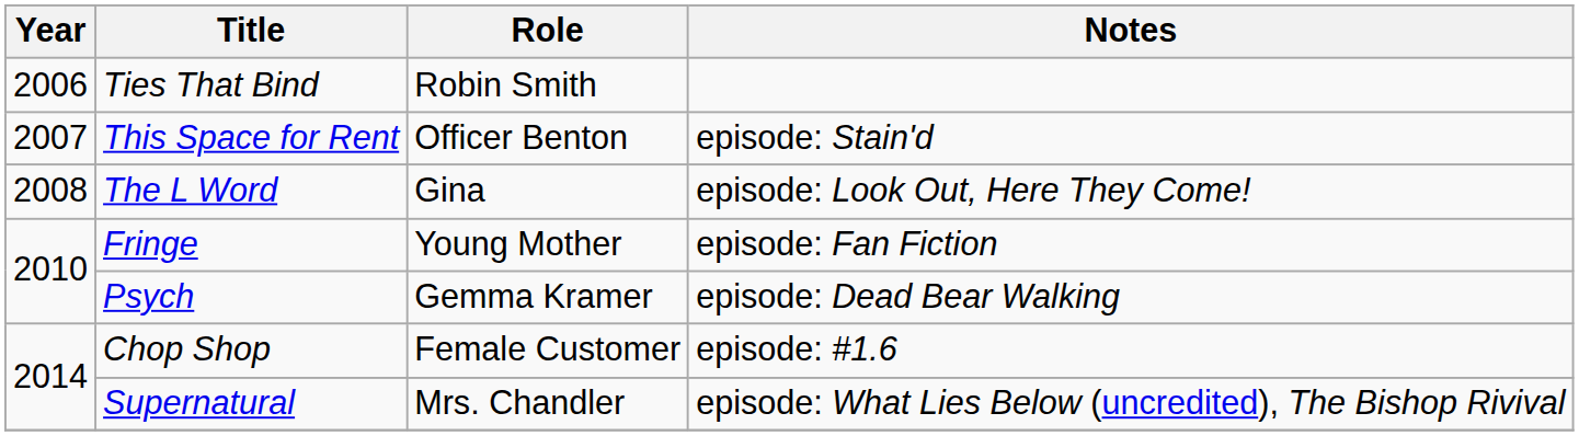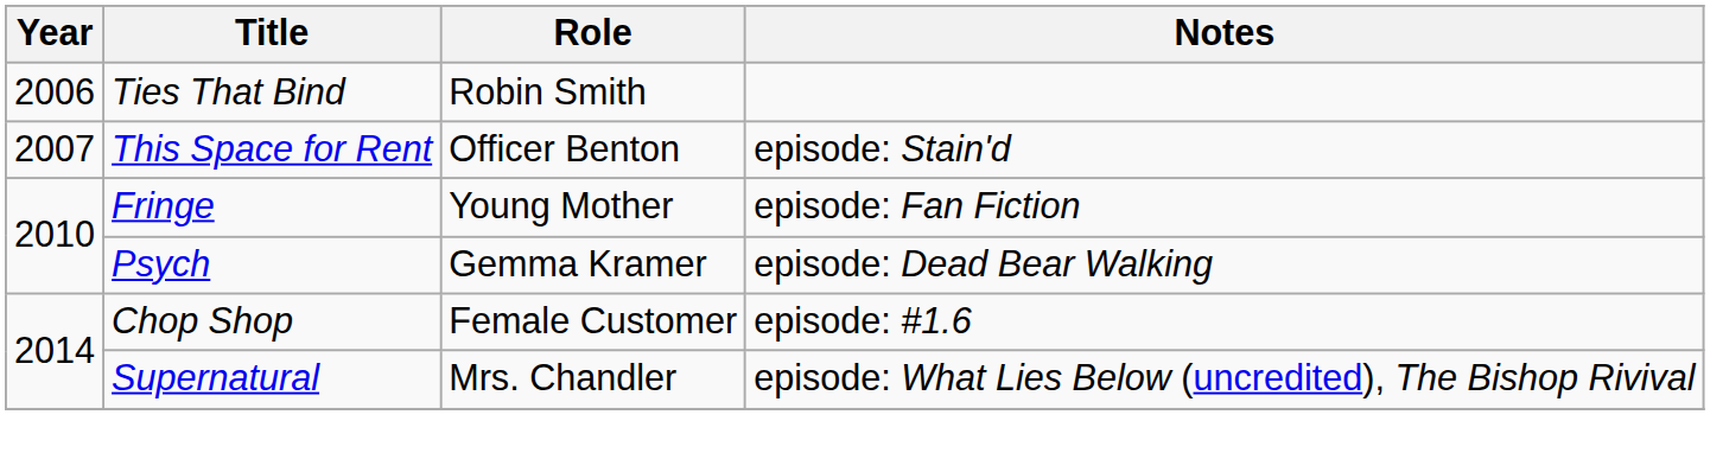- row: 2008 | The L Word | Gina | episode: Look Out, Here They Come!
